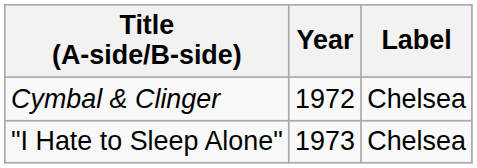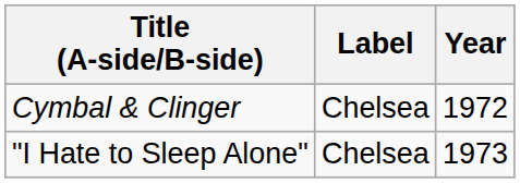columns swapped: Year <-> Label
